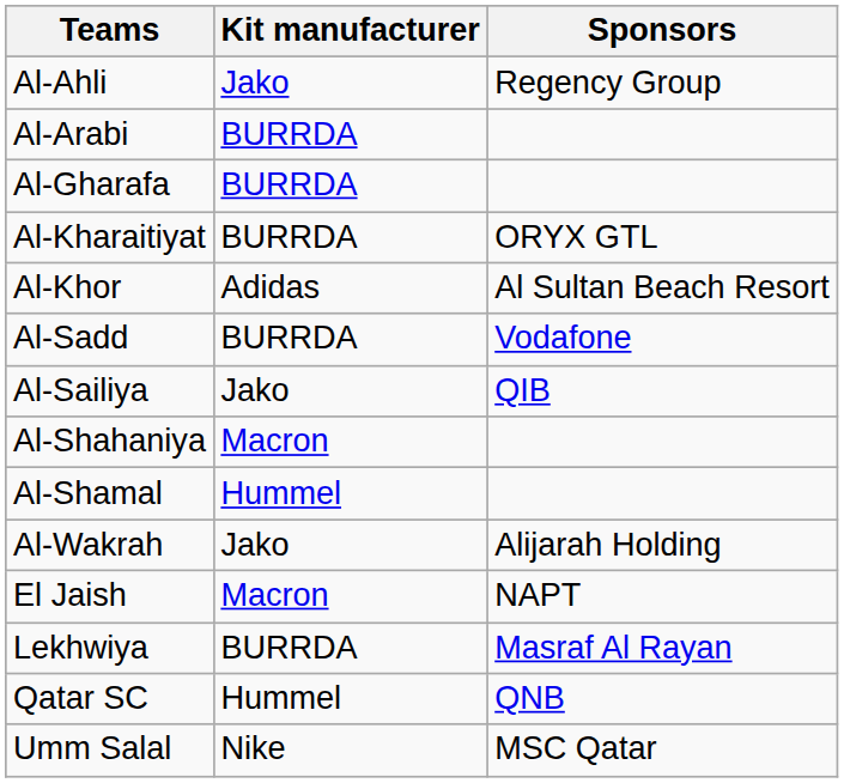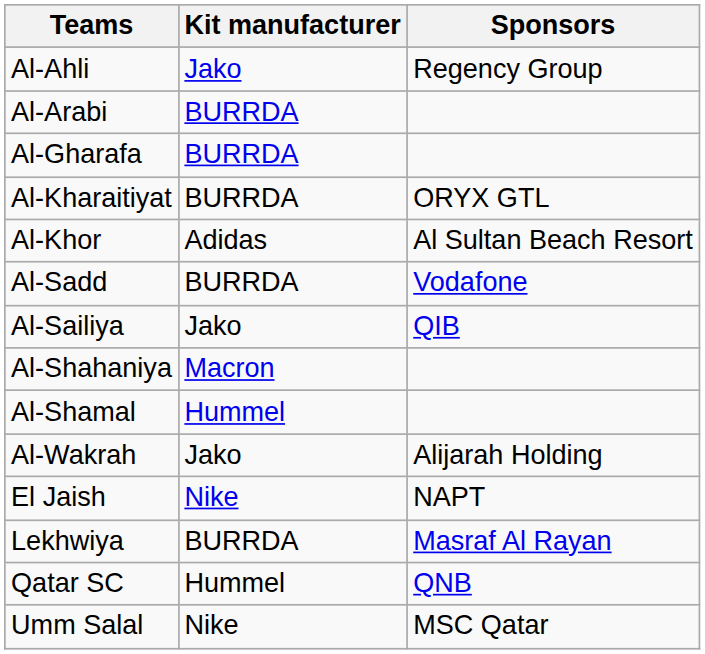El Jaish | Kit manufacturer: Macron -> Nike
